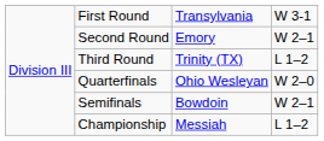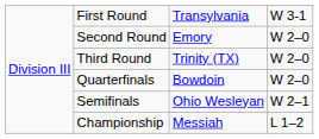Second Round | column 4: W 2–1 -> W 2–0
Third Round | column 4: L 1–2 -> W 2–0
Quarterfinals | column 3: Ohio Wesleyan -> Bowdoin
Semifinals | column 3: Bowdoin -> Ohio Wesleyan
